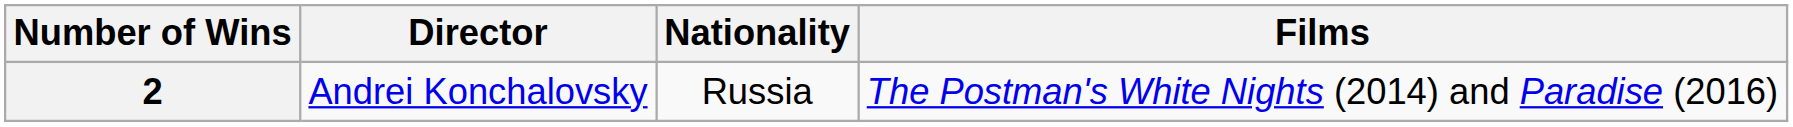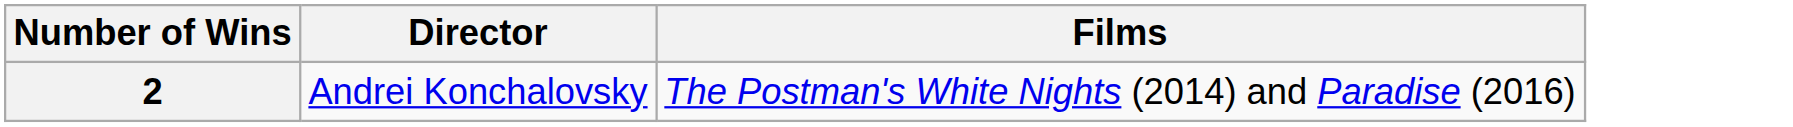- column: Nationality | Russia
